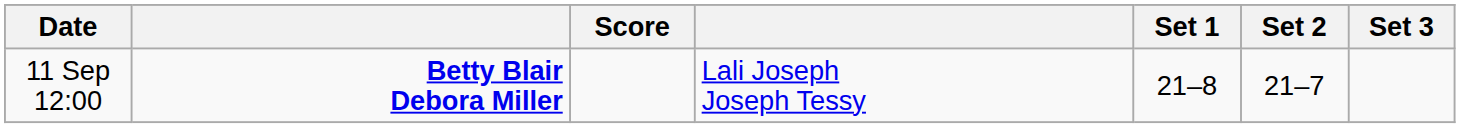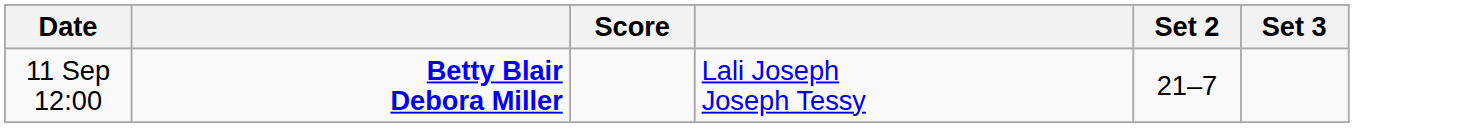- column: Set 1 | 21–8
